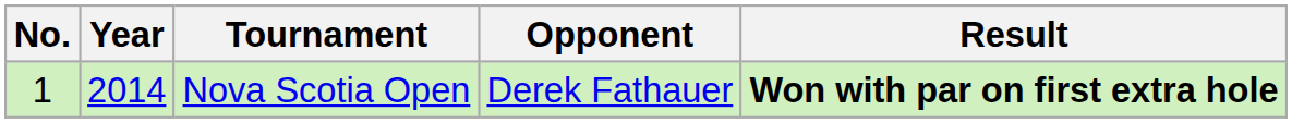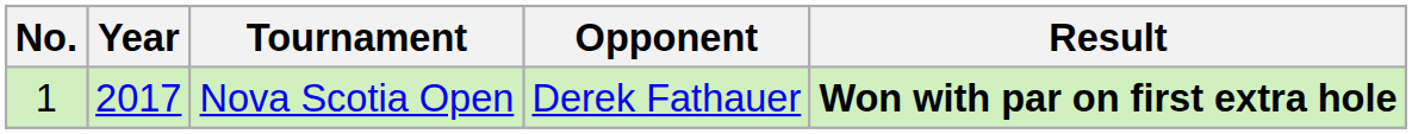Nova Scotia Open | Year: 2014 -> 2017
